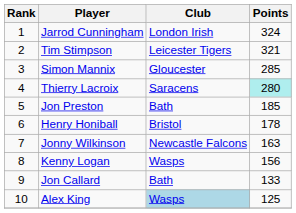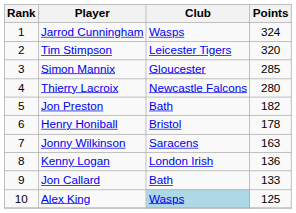Jarrod Cunningham | Club: London Irish -> Wasps
Tim Stimpson | Points: 321 -> 320
Thierry Lacroix | Club: Saracens -> Newcastle Falcons
Thierry Lacroix | Points: paleturquoise background -> no background
Jon Preston | Points: 185 -> 182
Jonny Wilkinson | Club: Newcastle Falcons -> Saracens
Kenny Logan | Club: Wasps -> London Irish
Kenny Logan | Points: 156 -> 136
